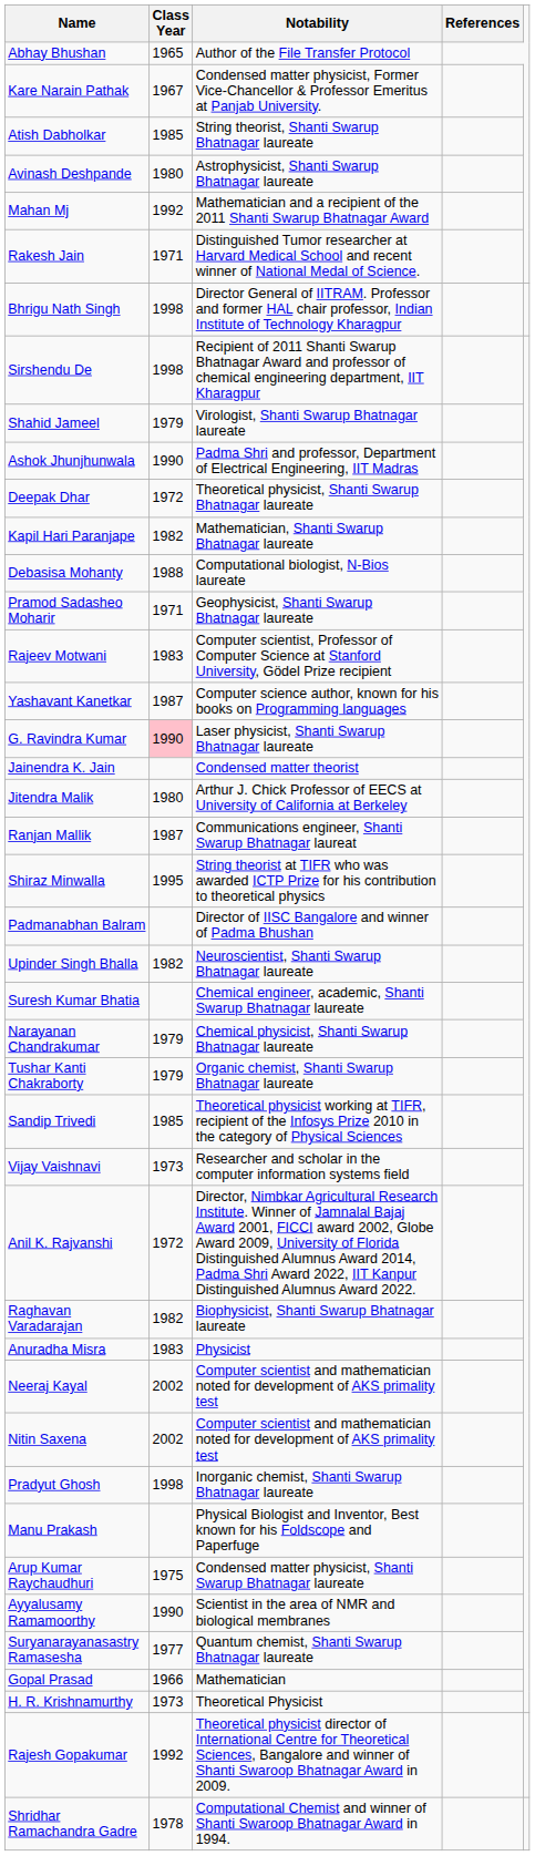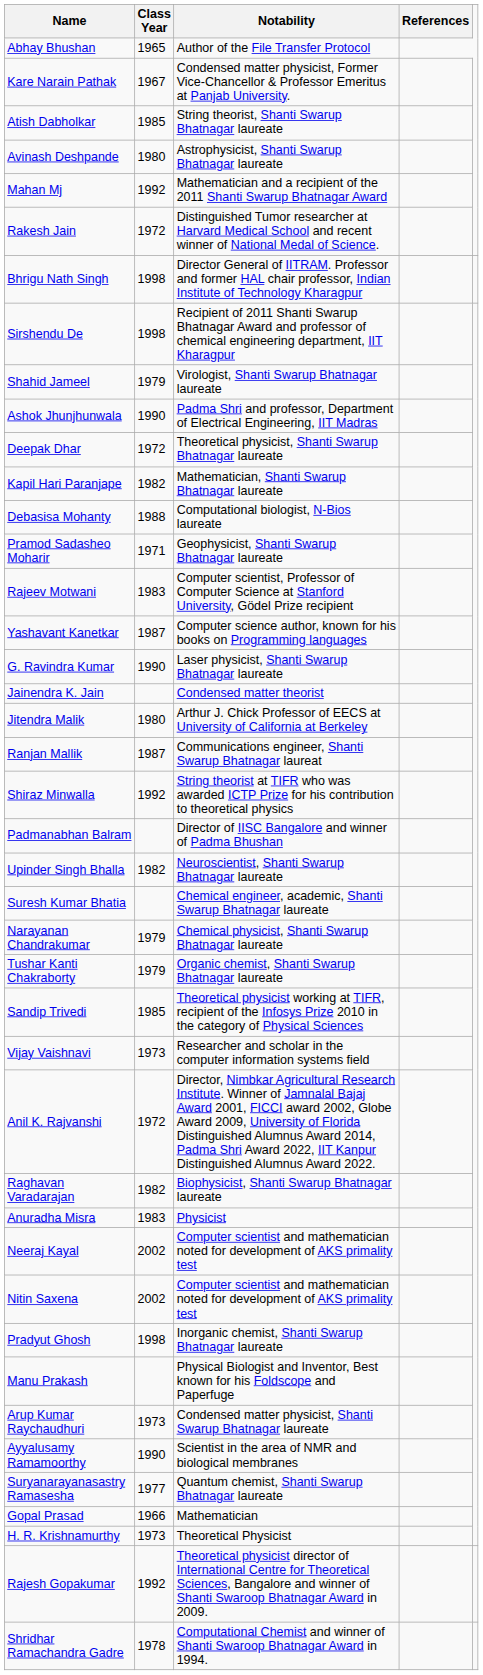Rakesh Jain | Class Year: 1971 -> 1972
G. Ravindra Kumar | Class Year: pink background -> no background
Shiraz Minwalla | Class Year: 1995 -> 1992
Arup Kumar Raychaudhuri | Class Year: 1975 -> 1973
